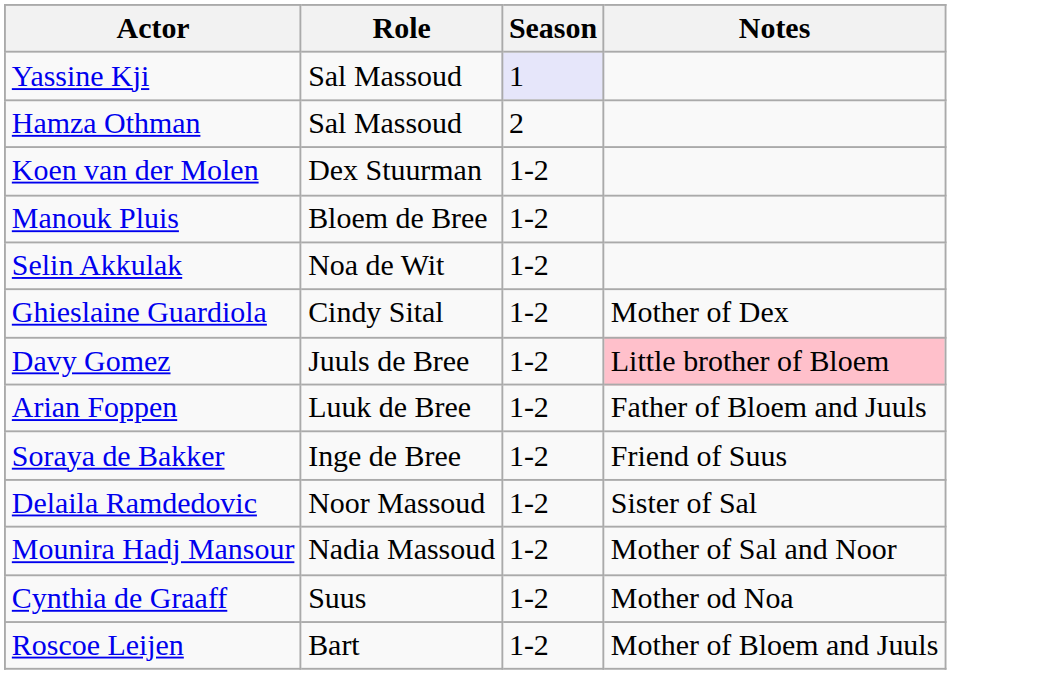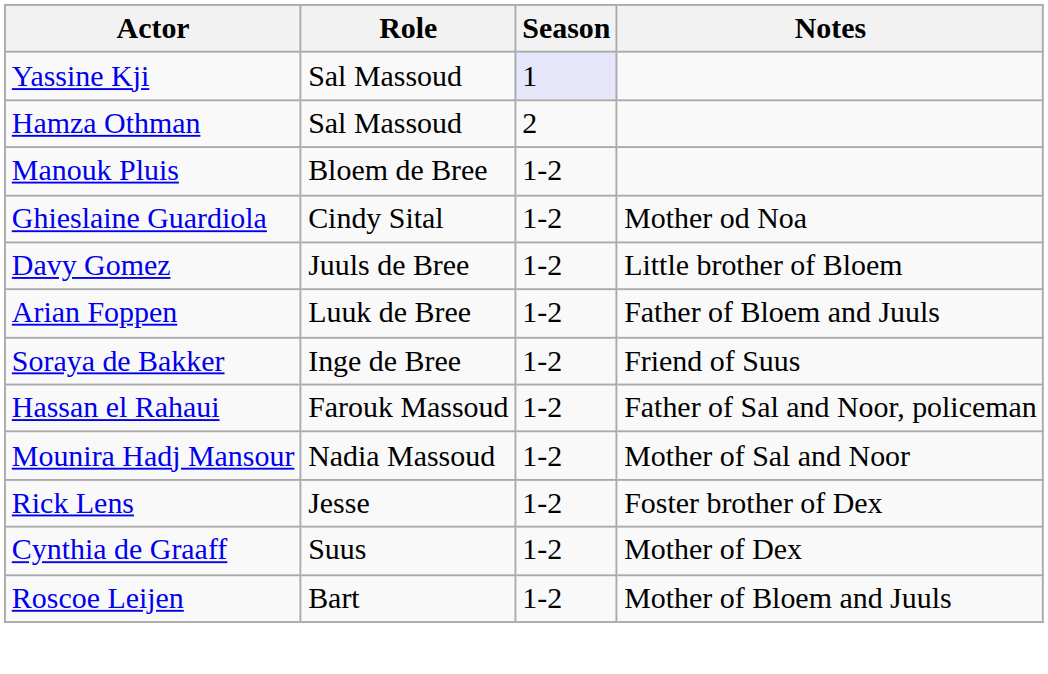- row: Koen van der Molen | Dex Stuurman | 1-2
- row: Selin Akkulak | Noa de Wit | 1-2
Ghieslaine Guardiola | Notes: Mother of Dex -> Mother od Noa
Davy Gomez | Notes: pink background -> no background
- row: Delaila Ramdedovic | Noor Massoud | 1-2 | Sister of Sal
+ row: Hassan el Rahaui | Farouk Massoud | 1-2 | Father of Sal and Noor, policeman
+ row: Rick Lens | Jesse | 1-2 | Foster brother of Dex
Cynthia de Graaff | Notes: Mother od Noa -> Mother of Dex
